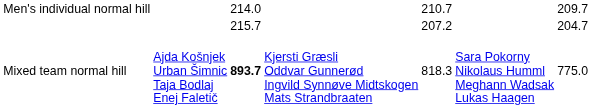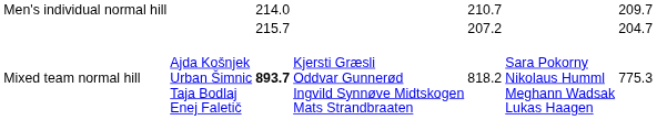Mixed team normal hill | column 5: 818.3 -> 818.2
Mixed team normal hill | column 7: 775.0 -> 775.3
